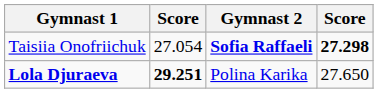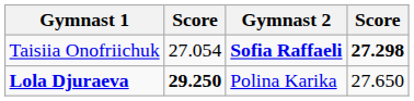Lola Djuraeva | column 2: 29.251 -> 29.250
